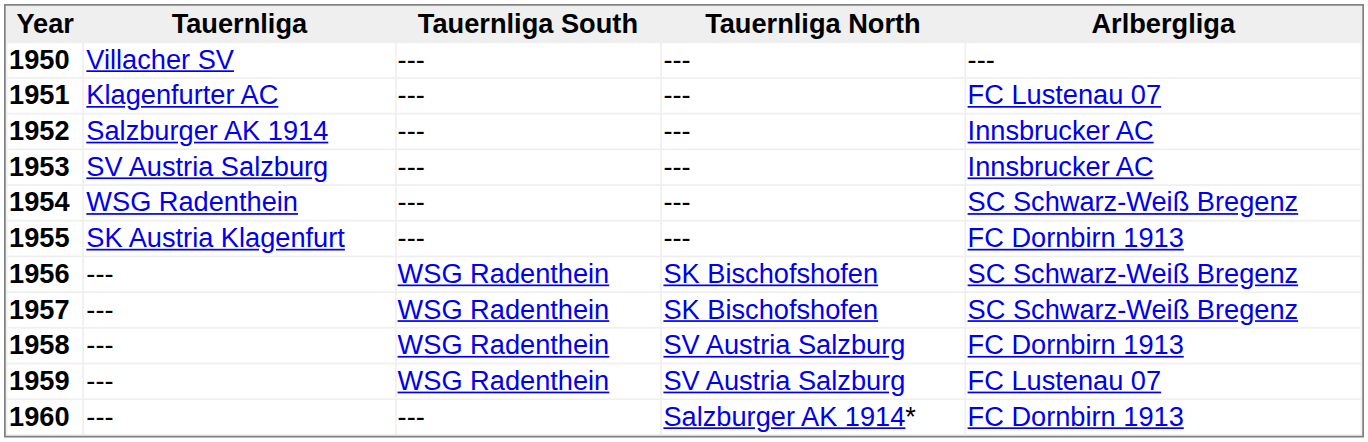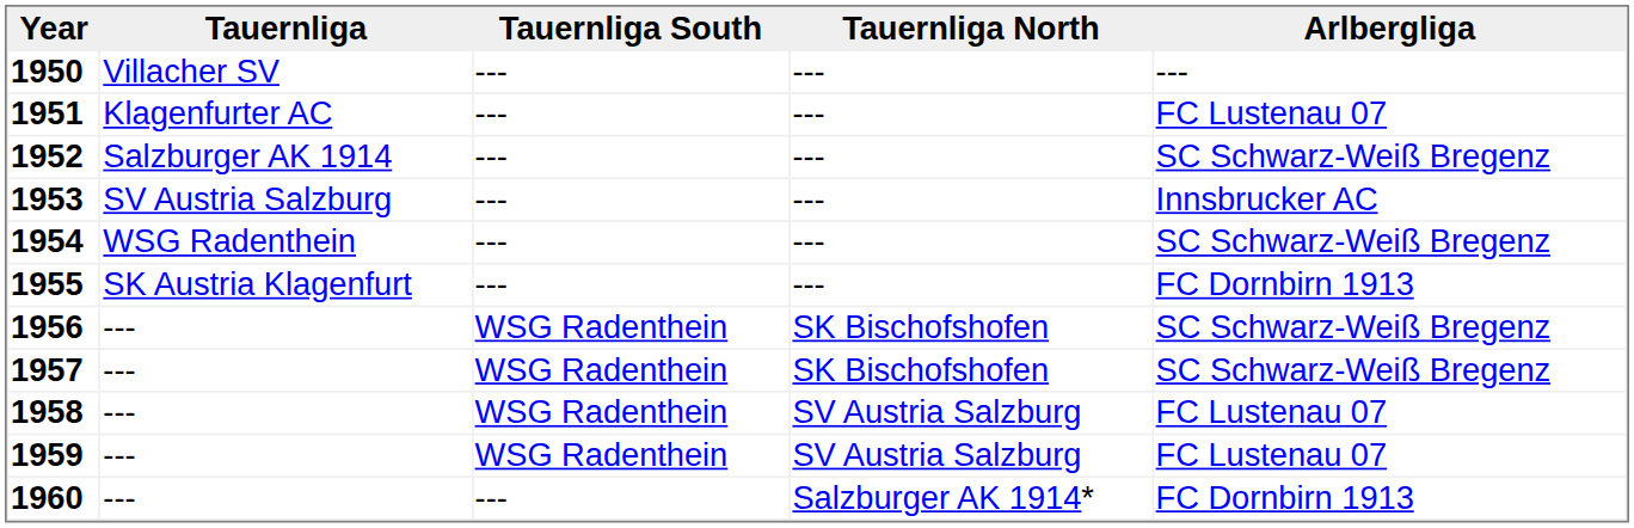1952 | Arlbergliga: Innsbrucker AC -> SC Schwarz-Weiß Bregenz
1958 | Arlbergliga: FC Dornbirn 1913 -> FC Lustenau 07
